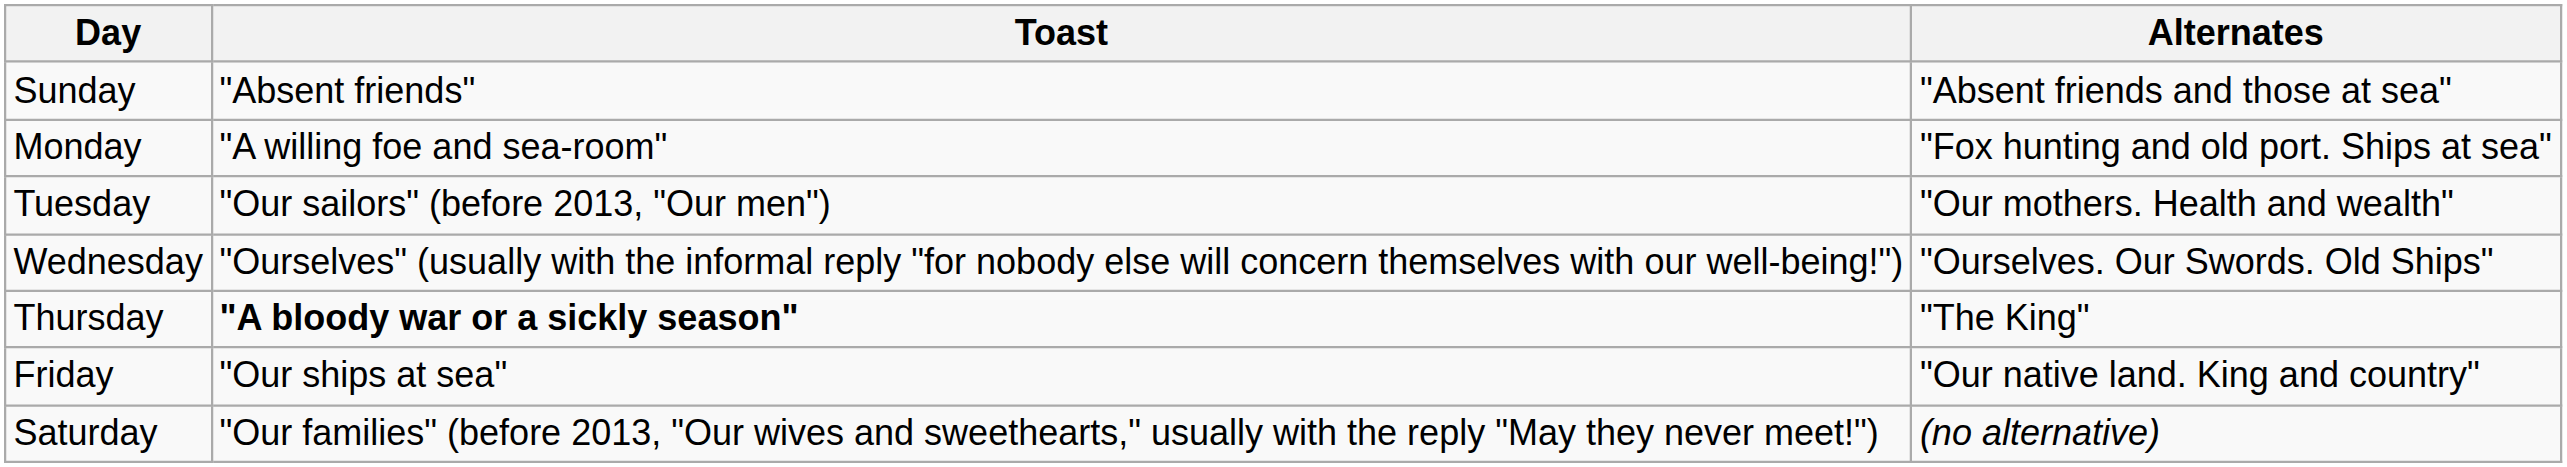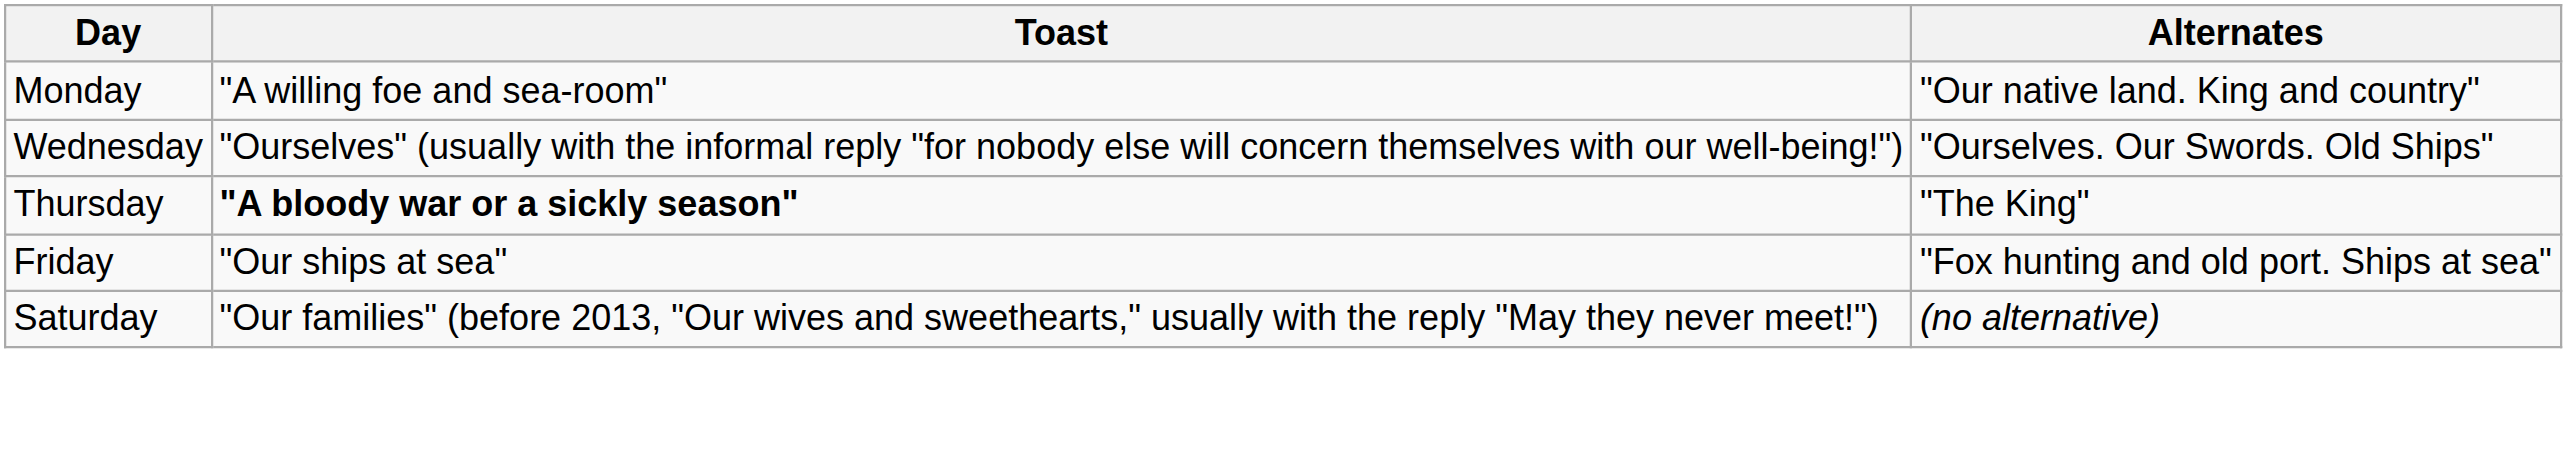- row: Sunday | "Absent friends" | "Absent friends and those at sea"
Monday | Alternates: "Fox hunting and old port. Ships at sea" -> "Our native land. King and country"
- row: Tuesday | "Our sailors" (before 2013, "Our men") | "Our mothers. Health and wealth"
Friday | Alternates: "Our native land. King and country" -> "Fox hunting and old port. Ships at sea"
